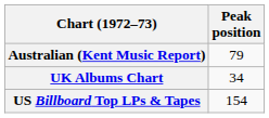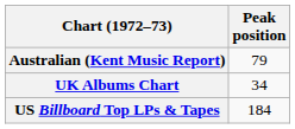US Billboard Top LPs & Tapes | Peak position: 154 -> 184
